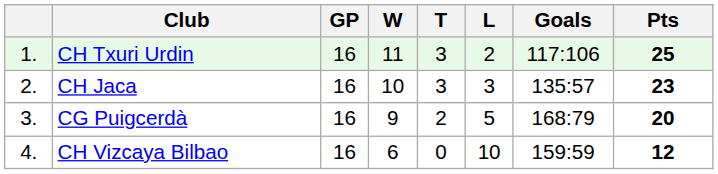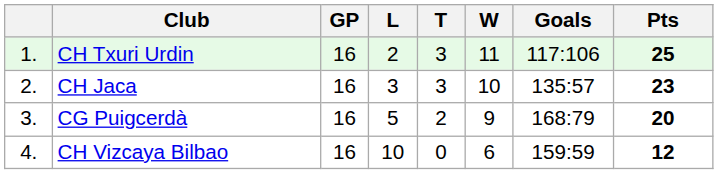columns swapped: W <-> L
